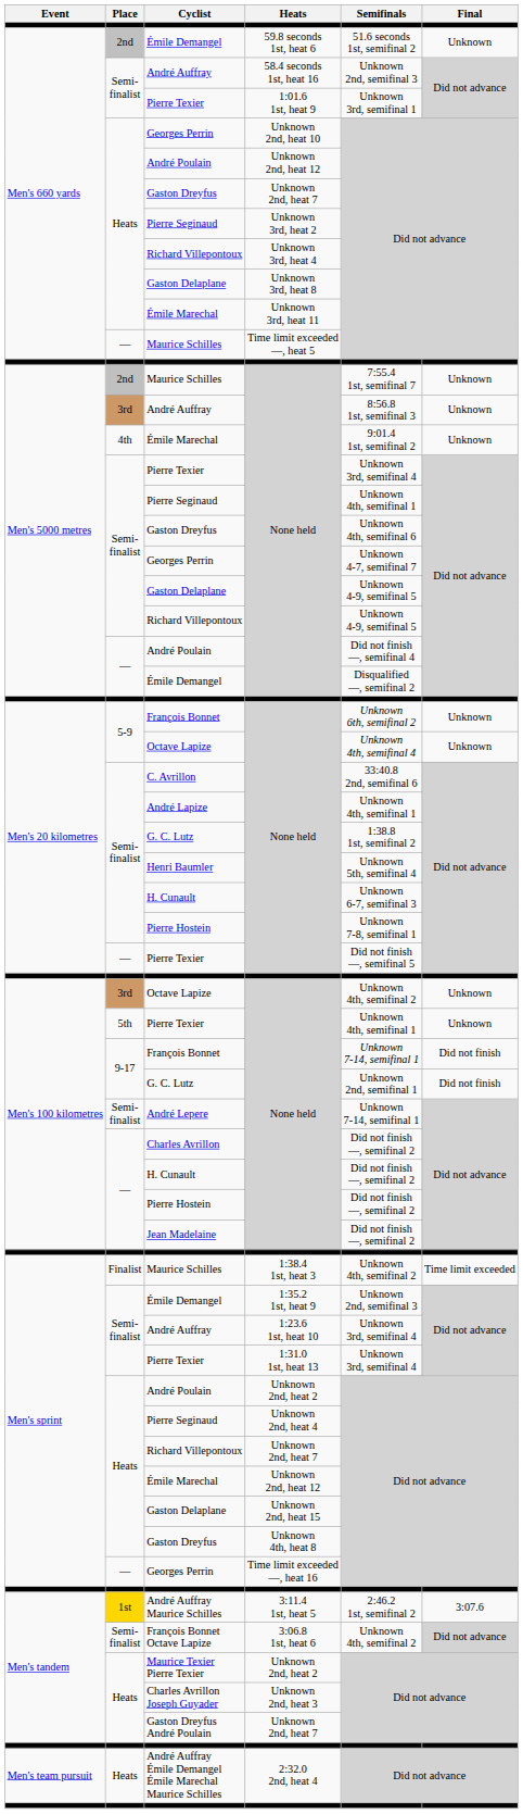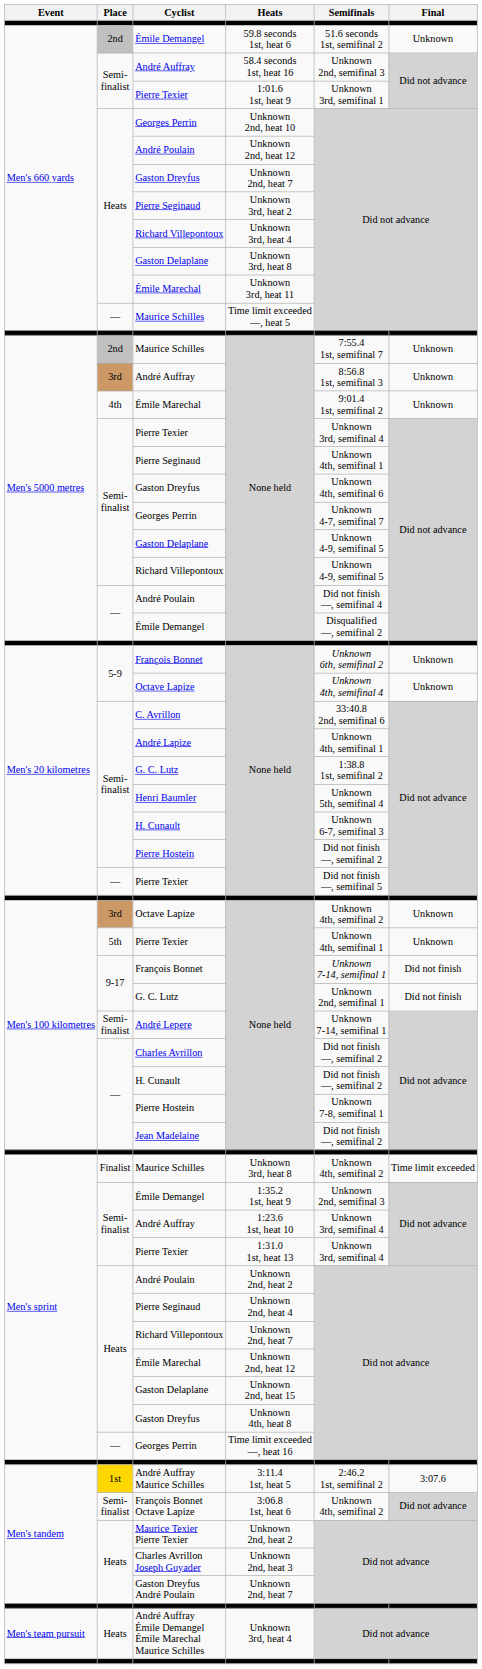Men's 20 kilometres / Pierre Hostein | Semifinals: Unknown 7-8, semifinal 1 -> Did not finish —, semifinal 2
Men's 100 kilometres / Pierre Hostein | Semifinals: Did not finish —, semifinal 2 -> Unknown 7-8, semifinal 1
Men's sprint / Maurice Schilles | Heats: 1:38.4 1st, heat 3 -> Unknown 3rd, heat 8
André Auffray Émile Demangel Émile Marechal Maurice Schilles | Heats: 2:32.0 2nd, heat 4 -> Unknown 3rd, heat 4
